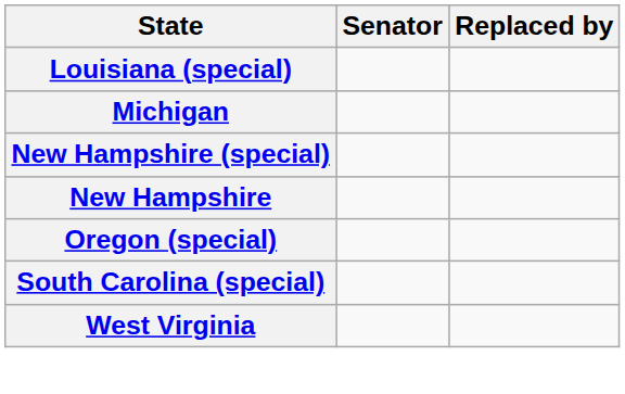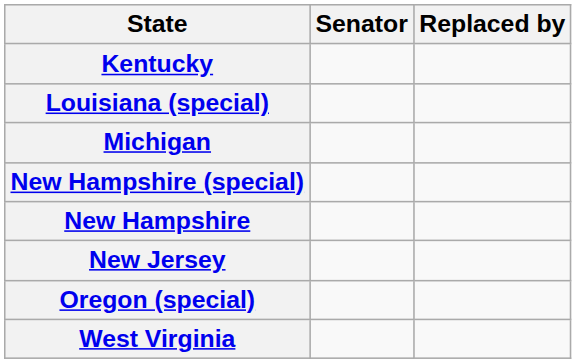+ row: Kentucky
+ row: New Jersey
- row: South Carolina (special)
